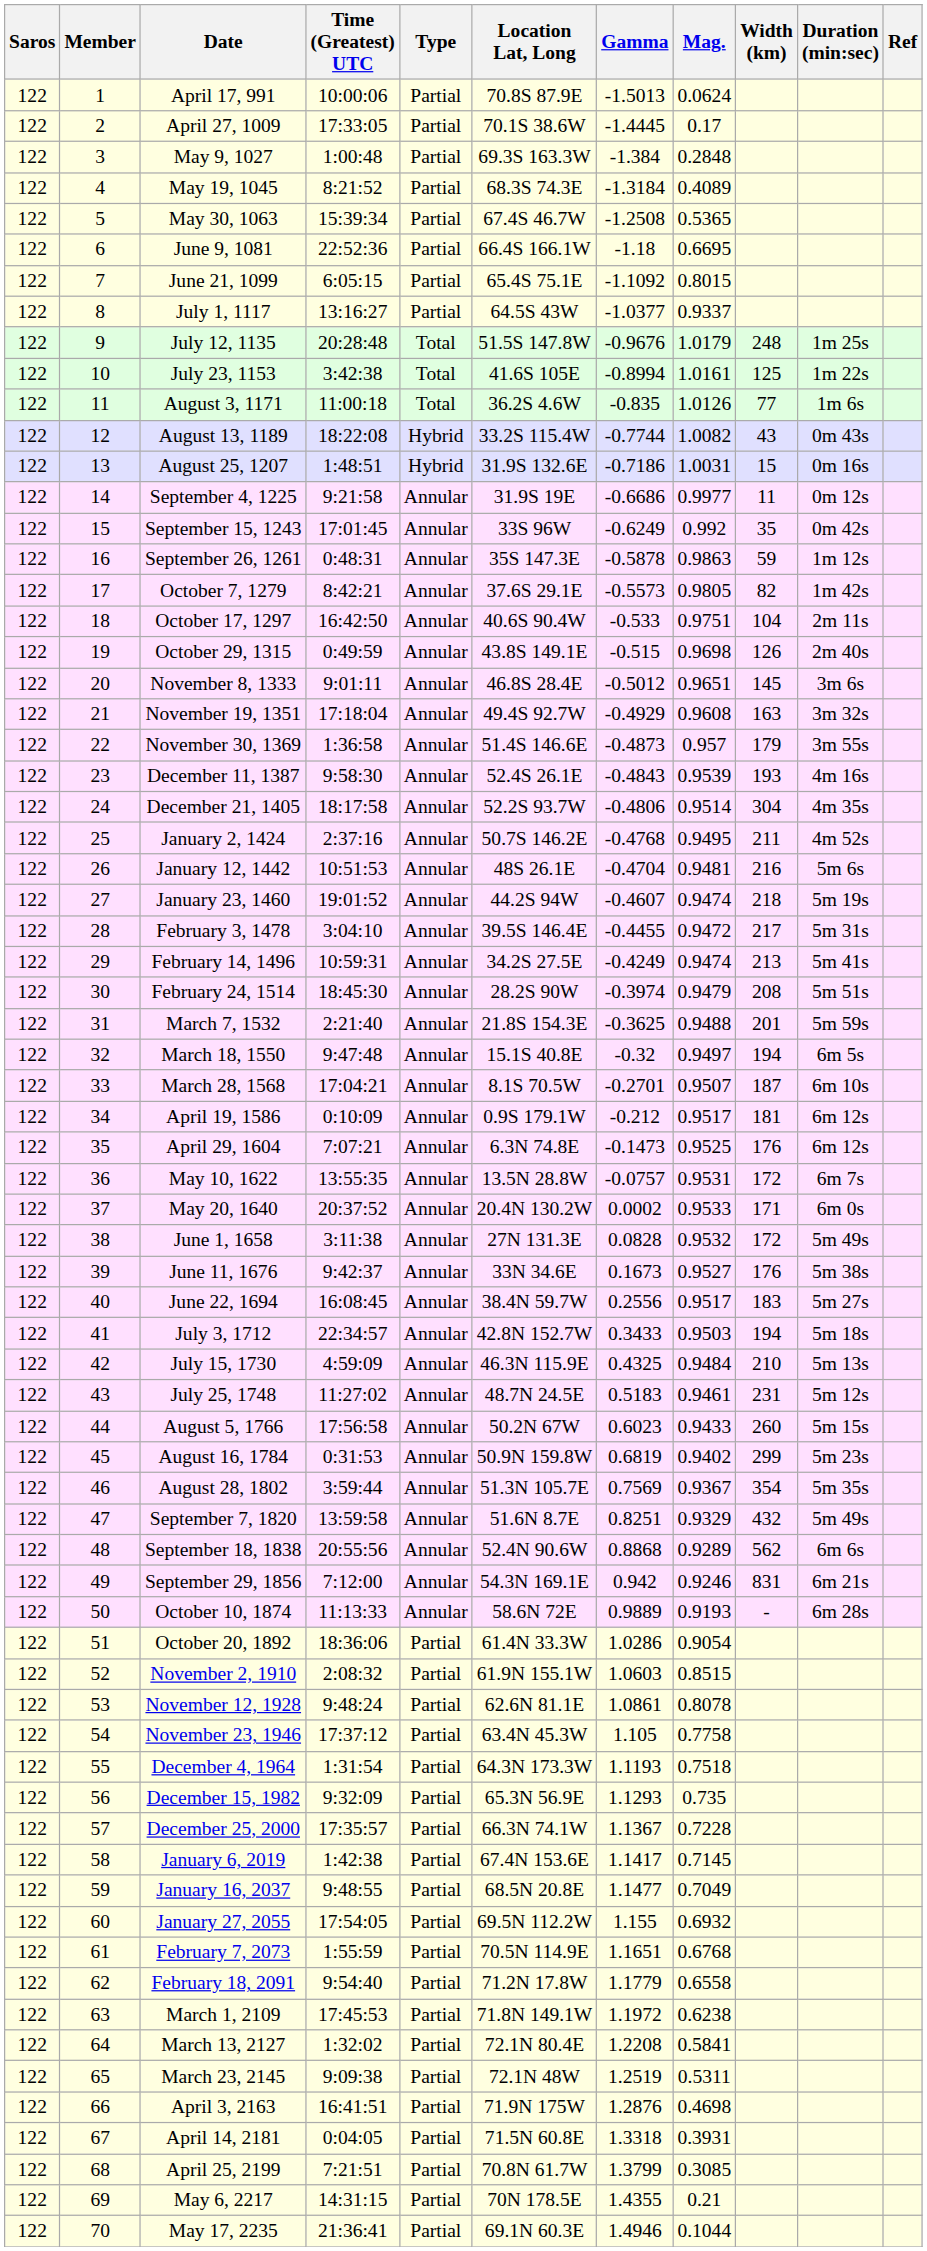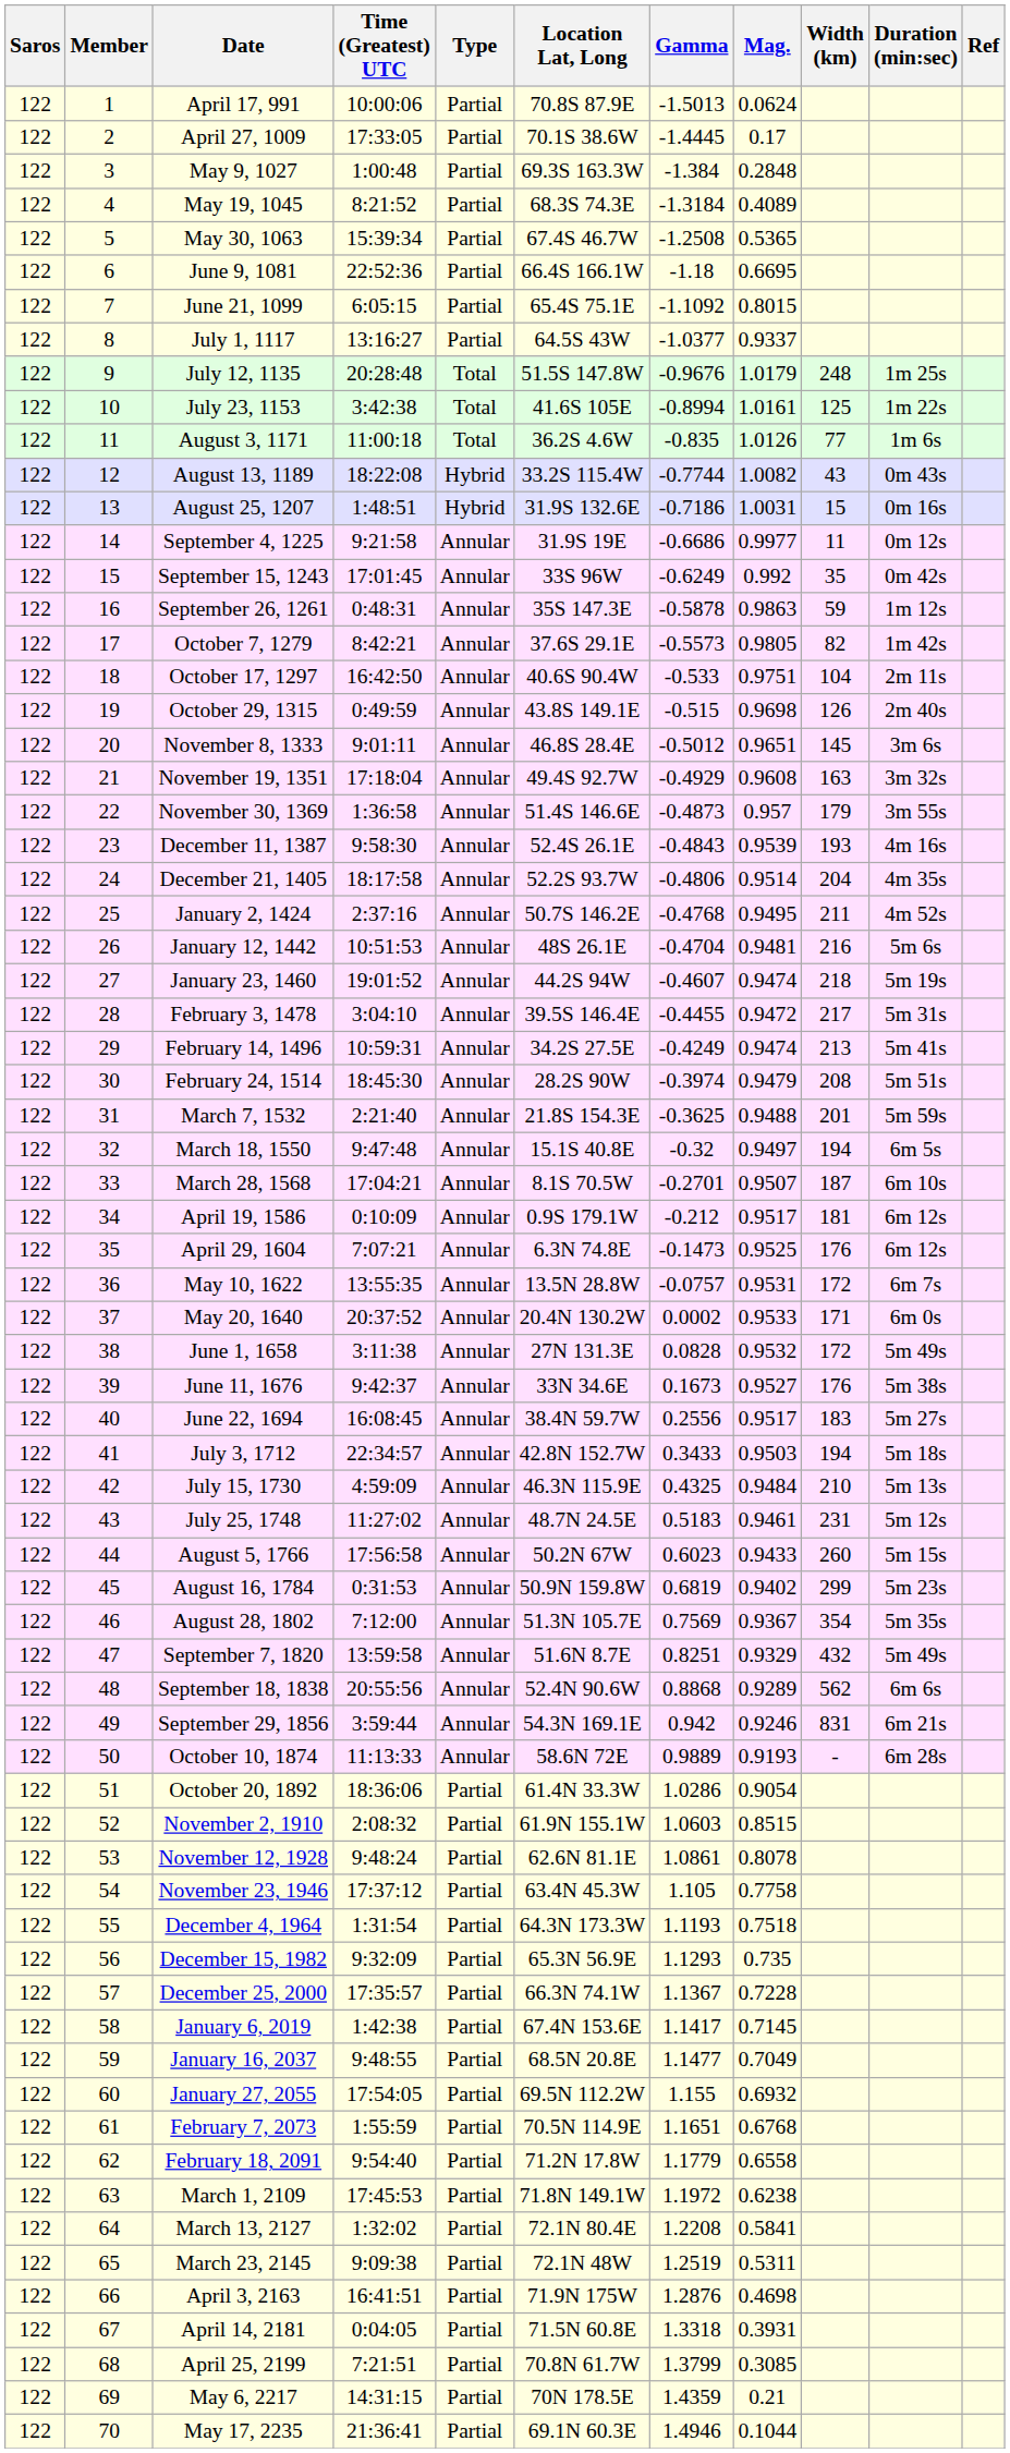December 21, 1405 | Width (km): 304 -> 204
August 28, 1802 | Time (Greatest) UTC: 3:59:44 -> 7:12:00
September 29, 1856 | Time (Greatest) UTC: 7:12:00 -> 3:59:44
May 6, 2217 | Gamma: 1.4355 -> 1.4359
